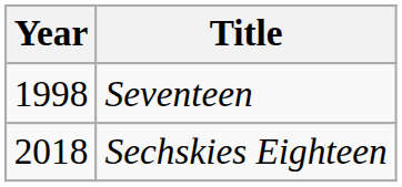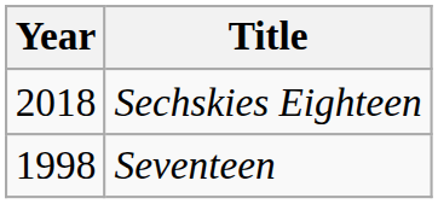rows swapped: Seventeen <-> Sechskies Eighteen
